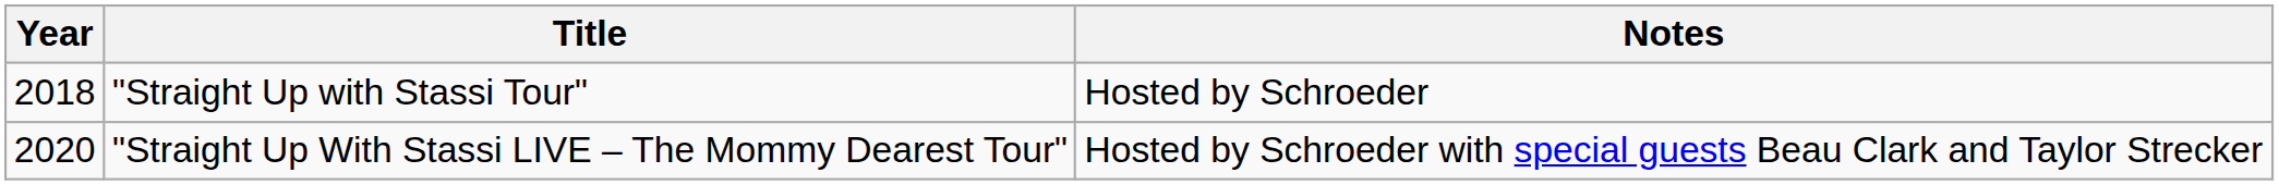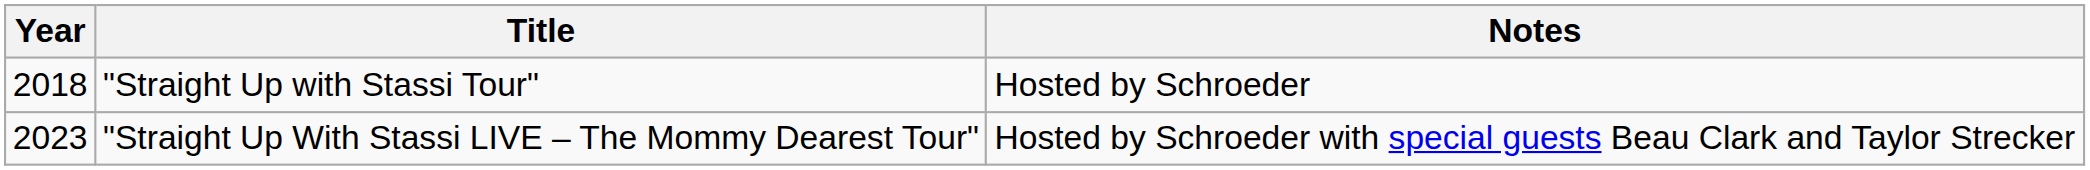"Straight Up With Stassi LIVE – The Mommy Dearest Tour" | Year: 2020 -> 2023
